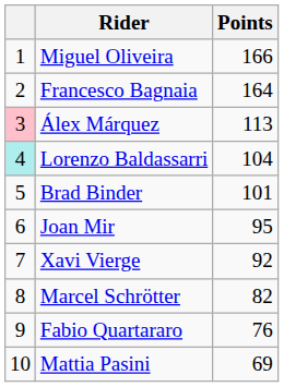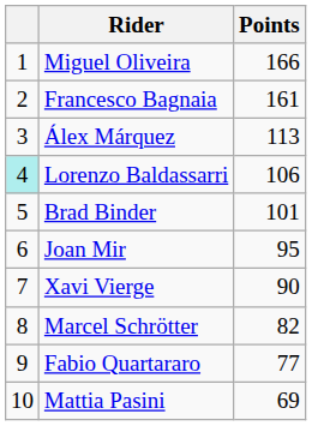Francesco Bagnaia | Points: 164 -> 161
Álex Márquez | column 1: pink background -> no background
Lorenzo Baldassarri | Points: 104 -> 106
Xavi Vierge | Points: 92 -> 90
Fabio Quartararo | Points: 76 -> 77
